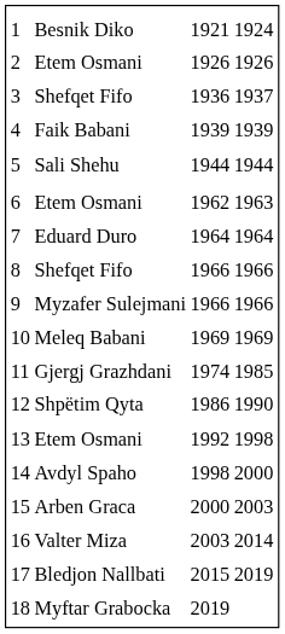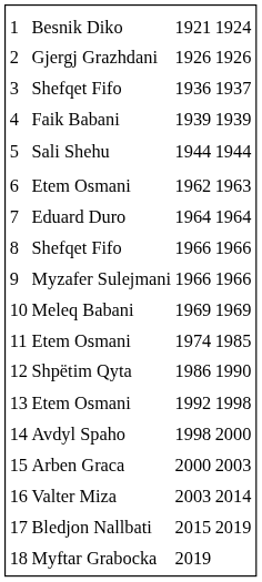2 | column 2: Etem Osmani -> Gjergj Grazhdani
11 | column 2: Gjergj Grazhdani -> Etem Osmani
